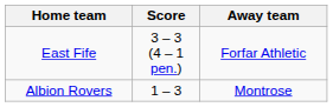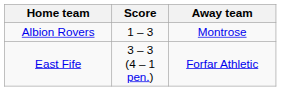rows swapped: Albion Rovers <-> East Fife
